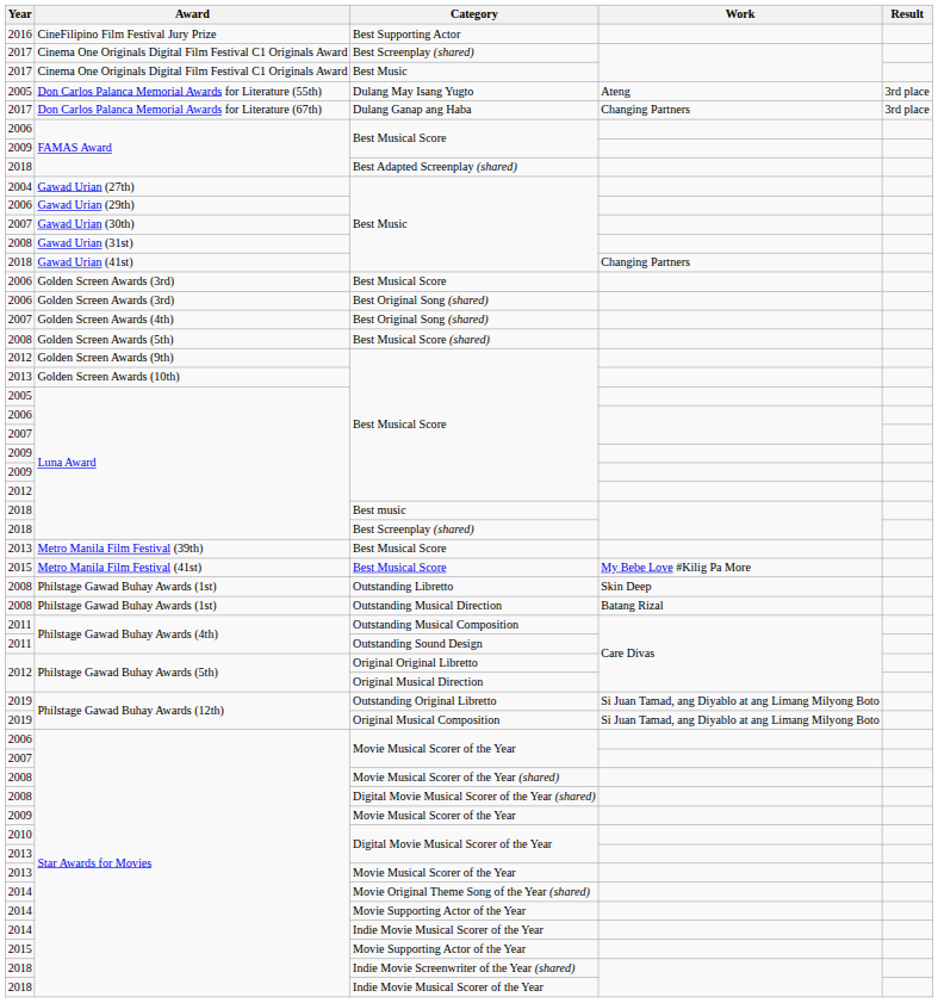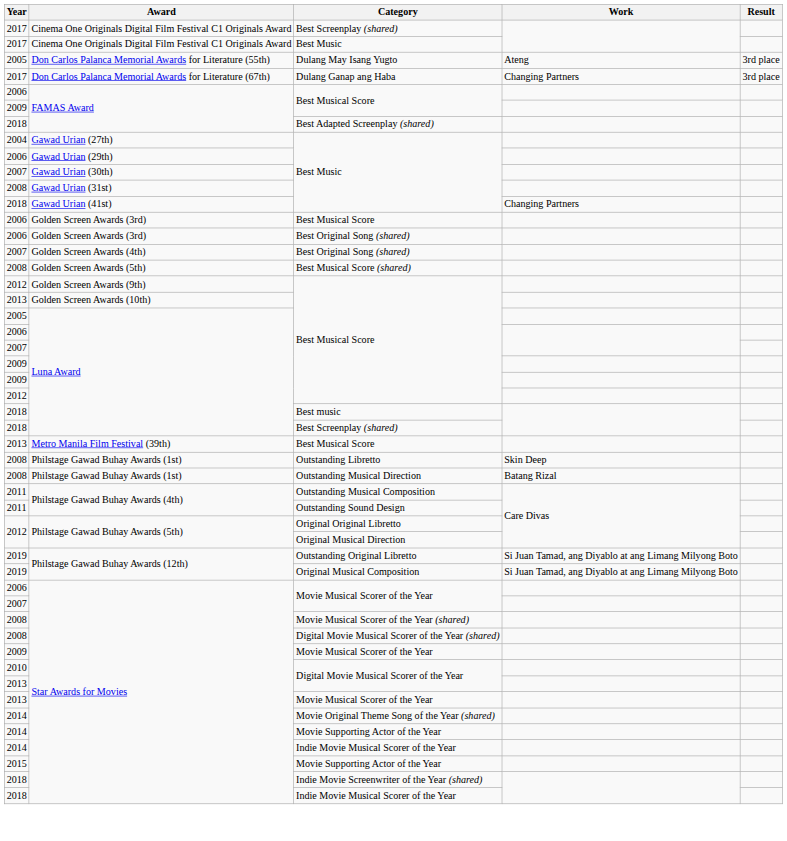- row: 2016 | CineFilipino Film Festival Jury Prize | Best Supporting Actor
- row: 2015 | Metro Manila Film Festival (41st) | Best Musical Score | My Bebe Love #Kilig Pa More
